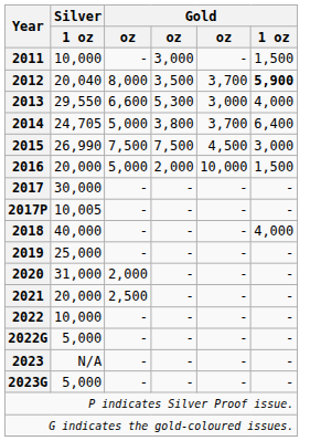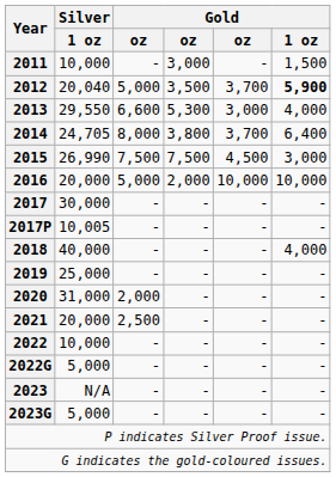2012 | column 3: 8,000 -> 5,000
2014 | column 3: 5,000 -> 8,000
2016 | Gold / 1 oz: 1,500 -> 10,000
